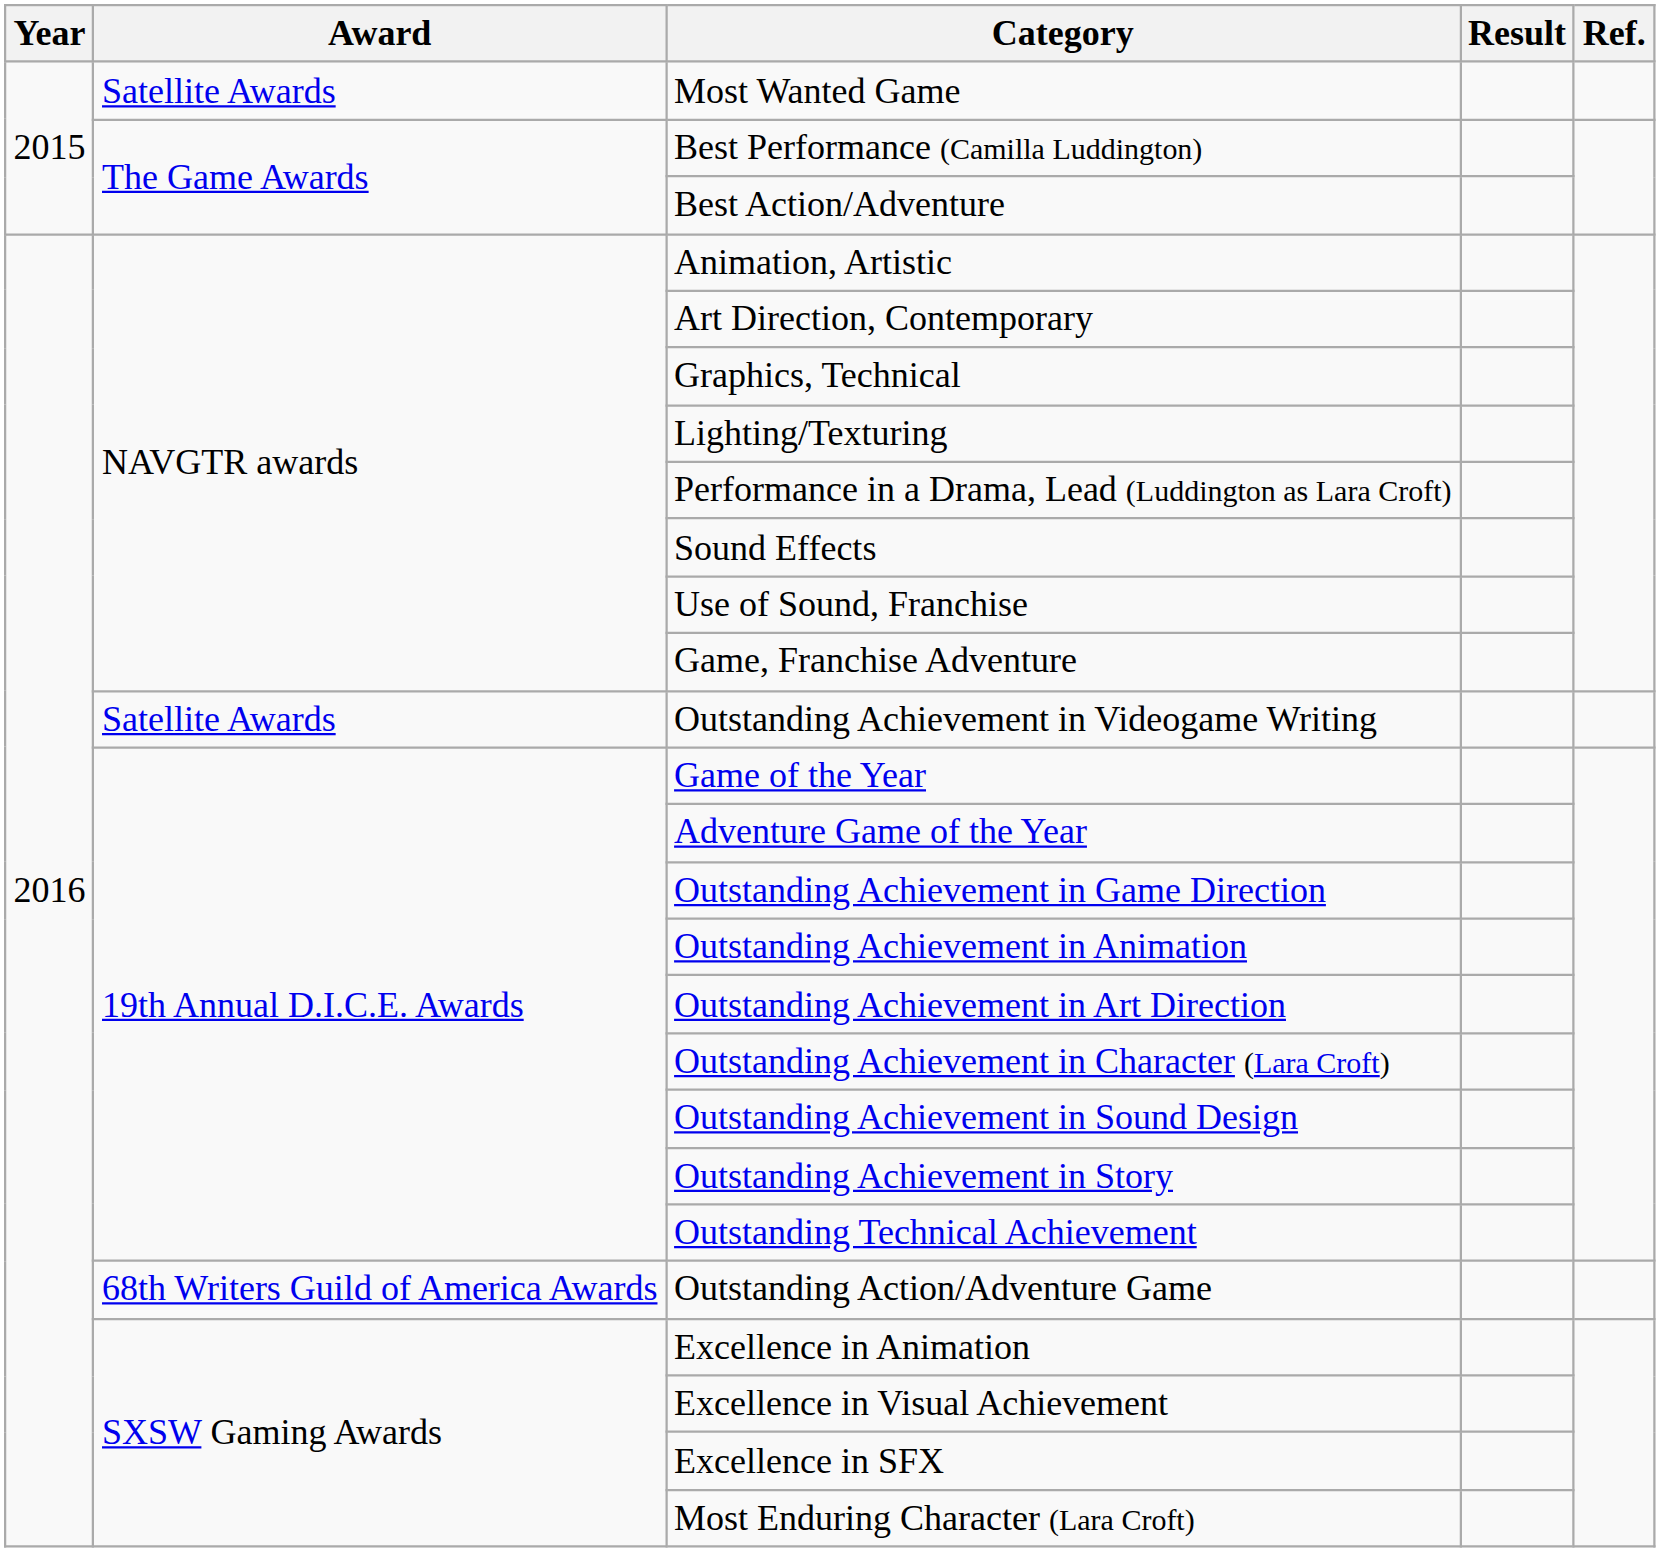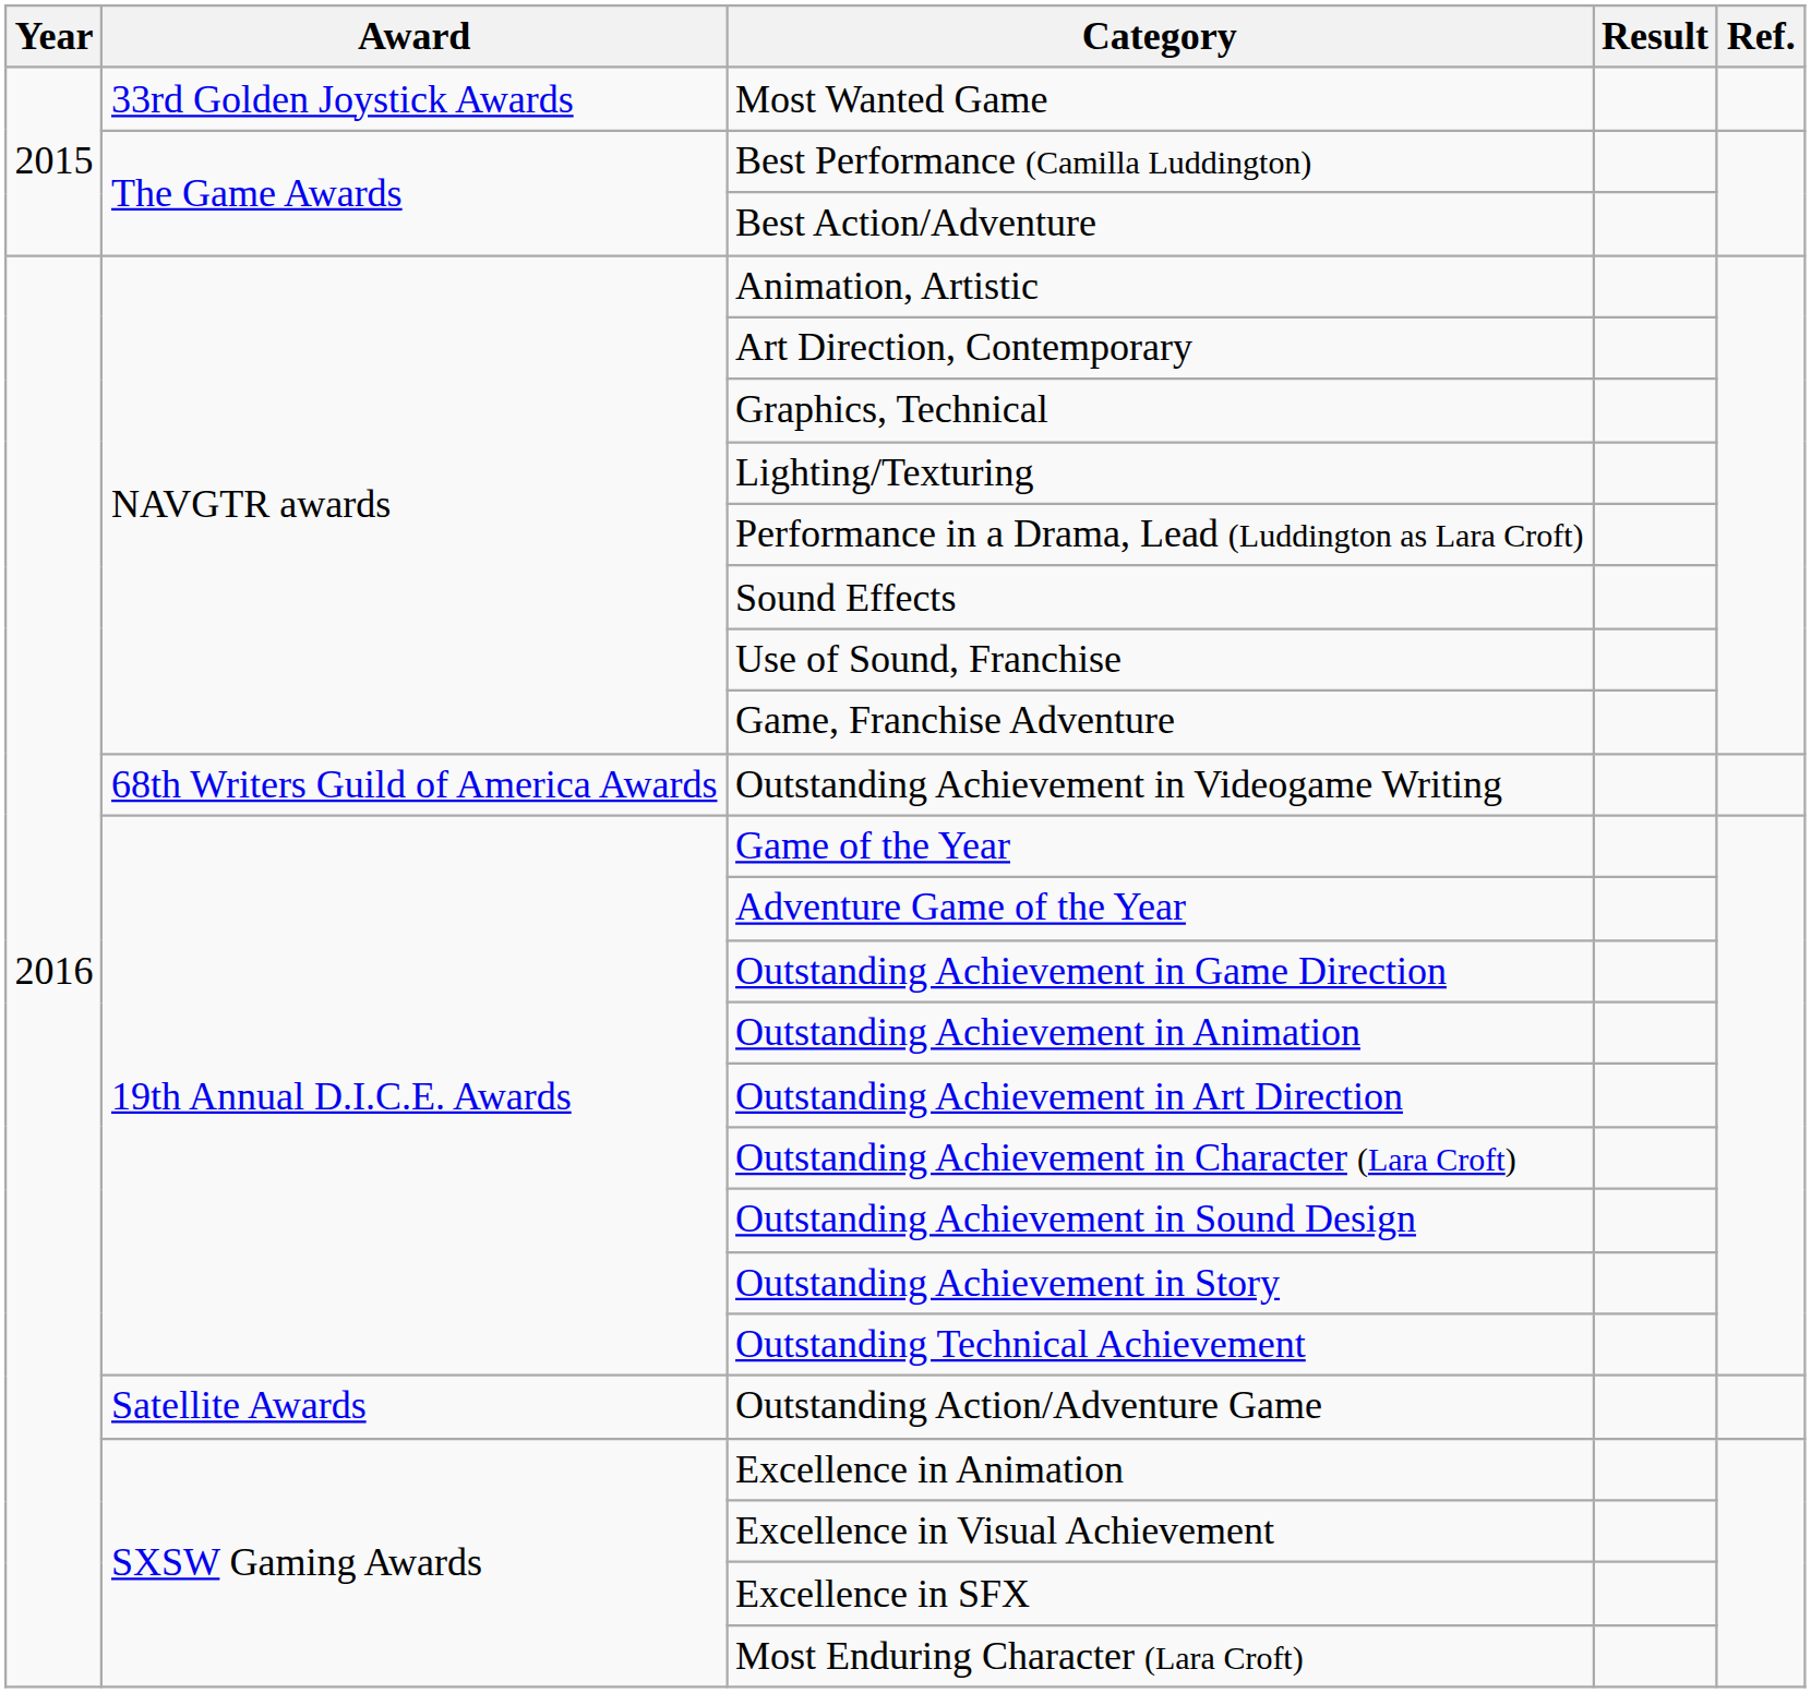Most Wanted Game | Award: Satellite Awards -> 33rd Golden Joystick Awards
Outstanding Achievement in Videogame Writing | Award: Satellite Awards -> 68th Writers Guild of America Awards
Outstanding Action/Adventure Game | Award: 68th Writers Guild of America Awards -> Satellite Awards
